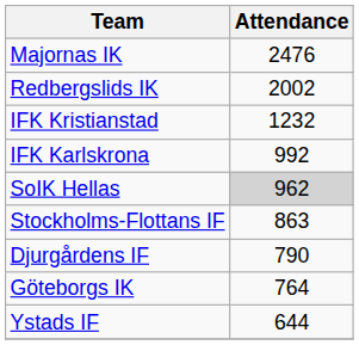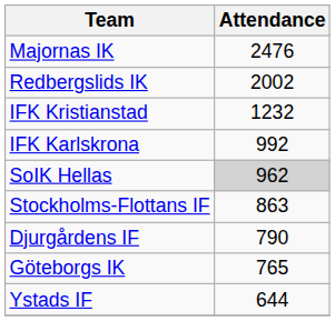Göteborgs IK | Attendance: 764 -> 765
